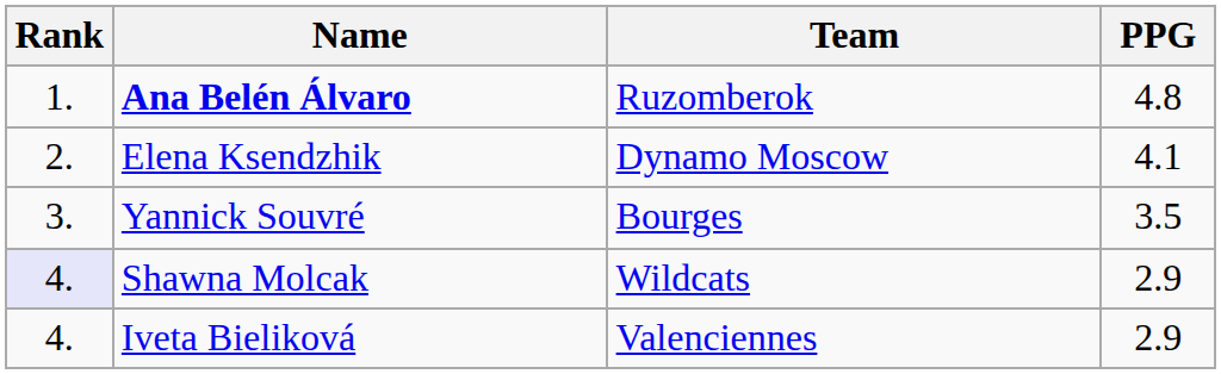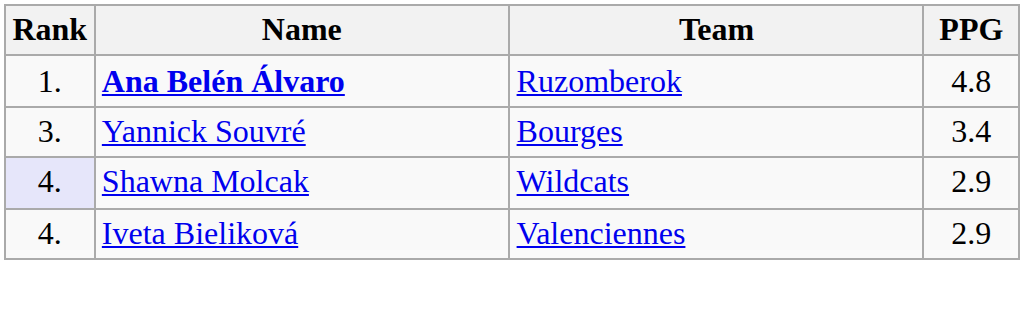- row: 2. | Elena Ksendzhik | Dynamo Moscow | 4.1
Yannick Souvré | PPG: 3.5 -> 3.4
